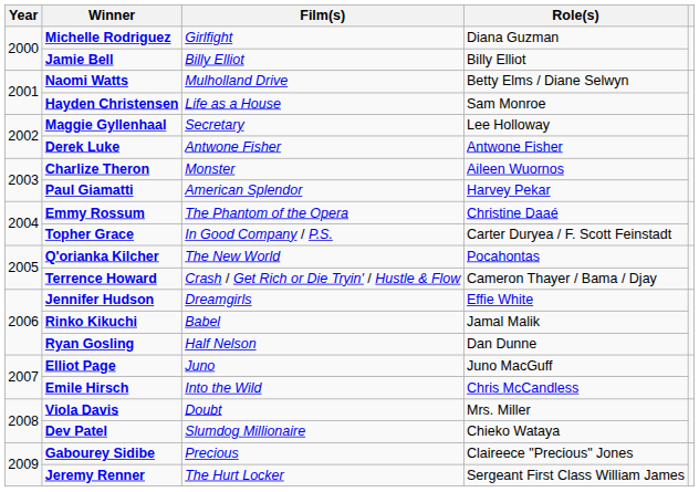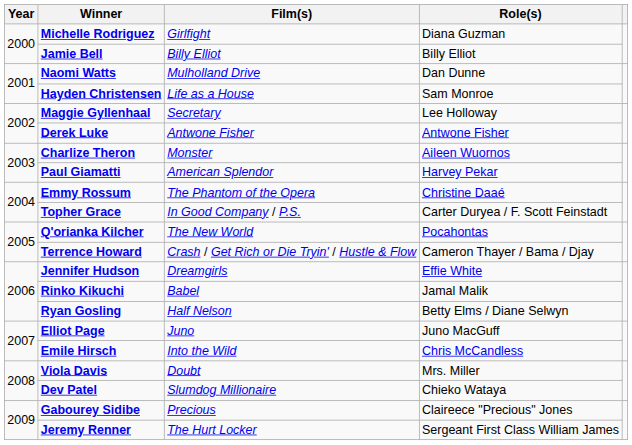Naomi Watts | Role(s): Betty Elms / Diane Selwyn -> Dan Dunne
Ryan Gosling | Role(s): Dan Dunne -> Betty Elms / Diane Selwyn
